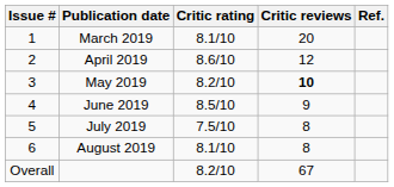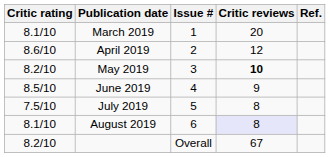columns swapped: Issue # <-> Critic rating
August 2019 | Critic reviews: no background -> lavender background
